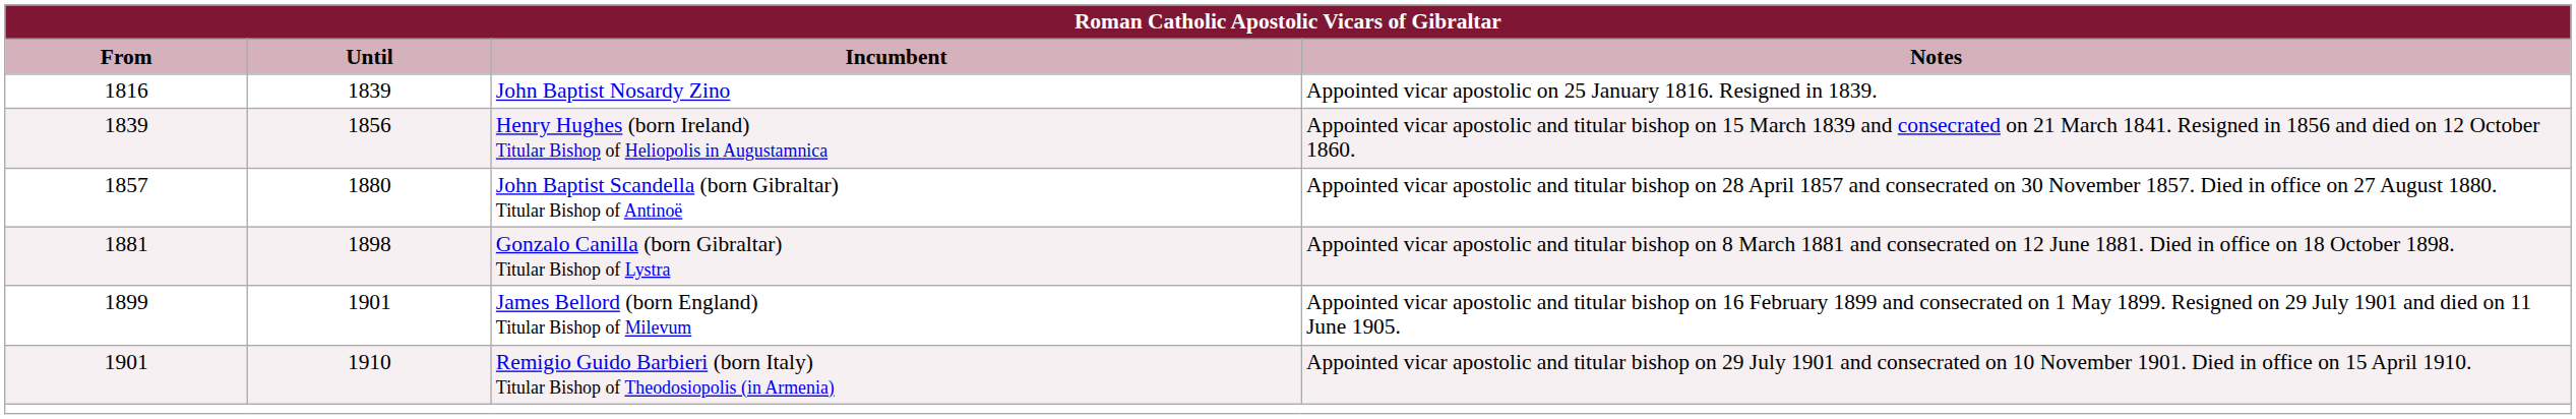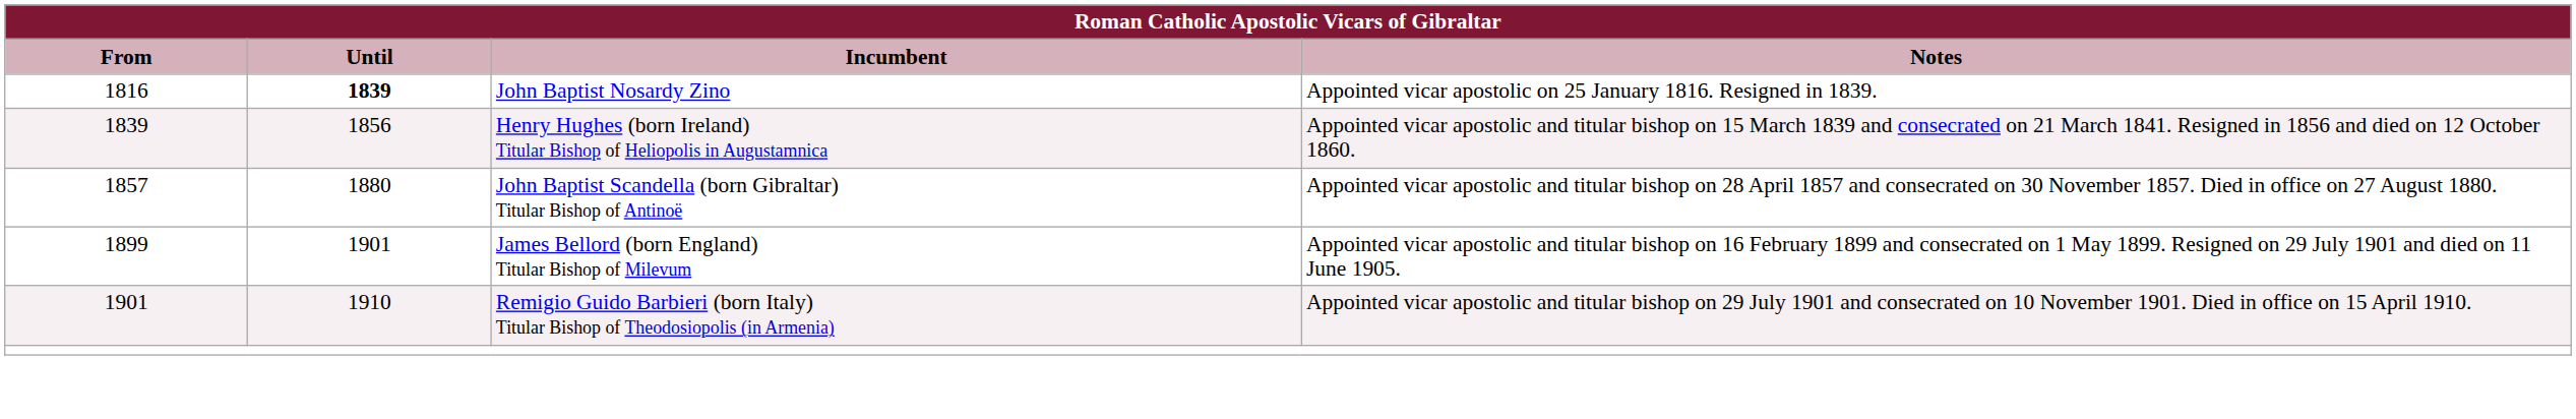John Baptist Nosardy Zino | Until: normal -> bold
- row: 1881 | 1898 | Gonzalo Canilla (born Gibraltar) Titular Bishop of Lystra | Appointed vicar apostolic and titular bishop on 8 March 1881 and consecrated on 12 June 1881. Died in office on 18 October 1898.
